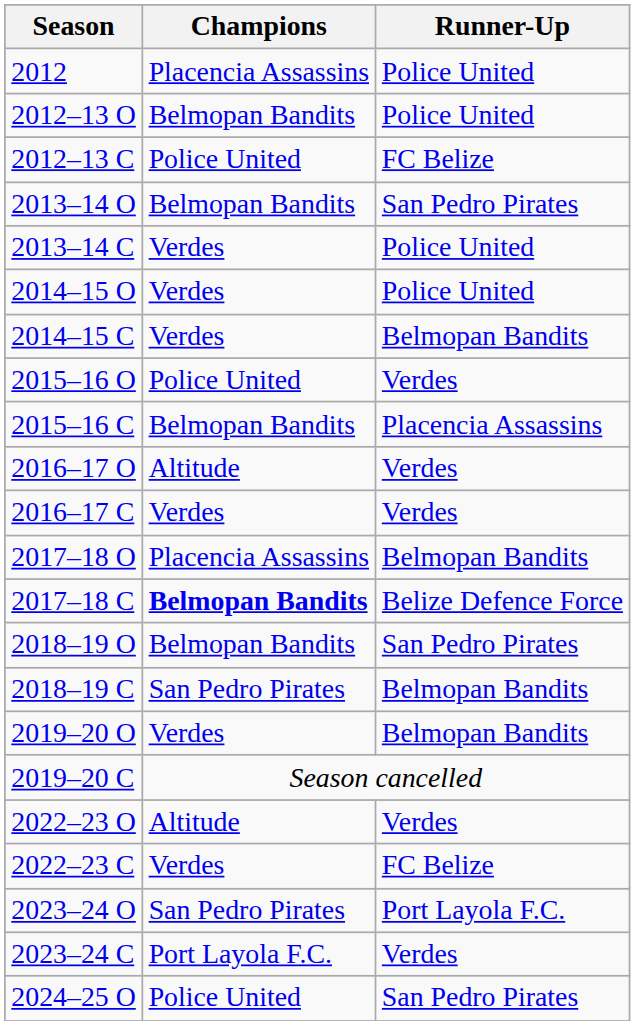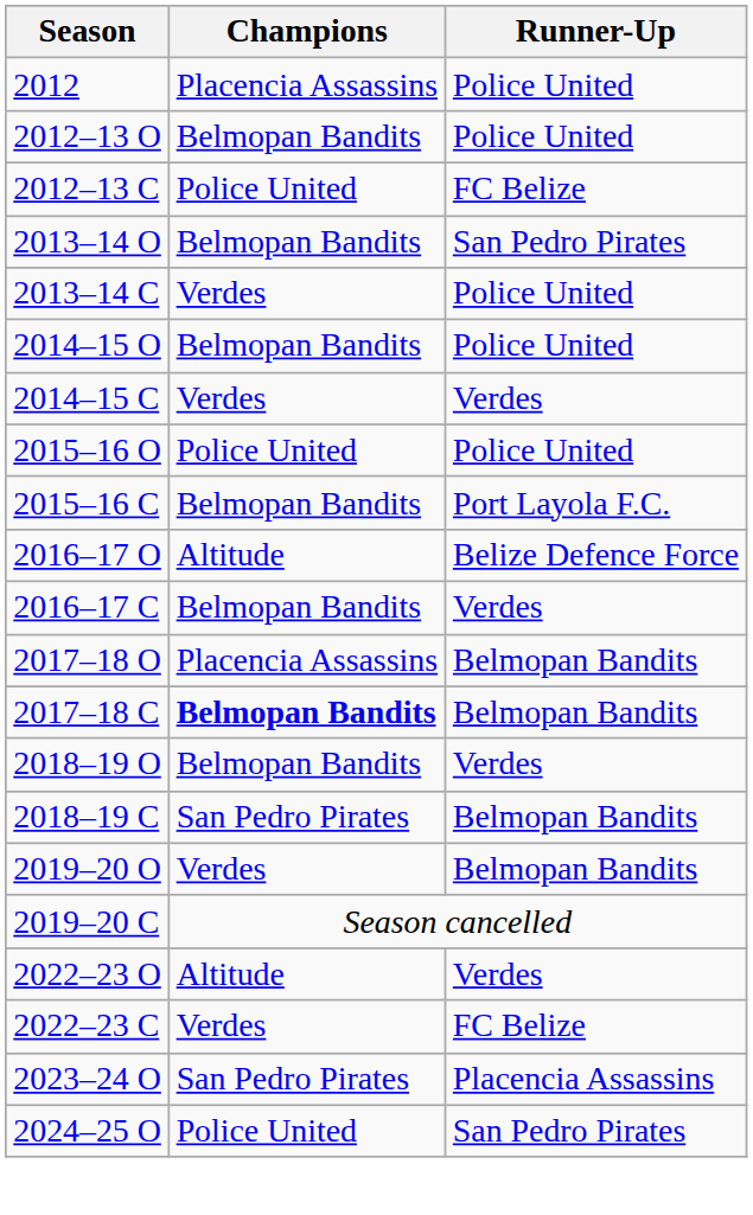2014–15 O | Champions: Verdes -> Belmopan Bandits
2014–15 C | Runner-Up: Belmopan Bandits -> Verdes
2015–16 O | Runner-Up: Verdes -> Police United
2015–16 C | Runner-Up: Placencia Assassins -> Port Layola F.C.
2016–17 O | Runner-Up: Verdes -> Belize Defence Force
2016–17 C | Champions: Verdes -> Belmopan Bandits
2017–18 C | Runner-Up: Belize Defence Force -> Belmopan Bandits
2018–19 O | Runner-Up: San Pedro Pirates -> Verdes
2023–24 O | Runner-Up: Port Layola F.C. -> Placencia Assassins
- row: 2023–24 C | Port Layola F.C. | Verdes
